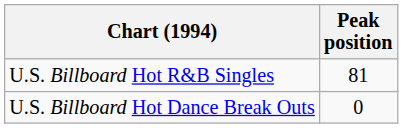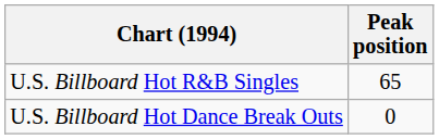U.S. Billboard Hot R&B Singles | Peak position: 81 -> 65
